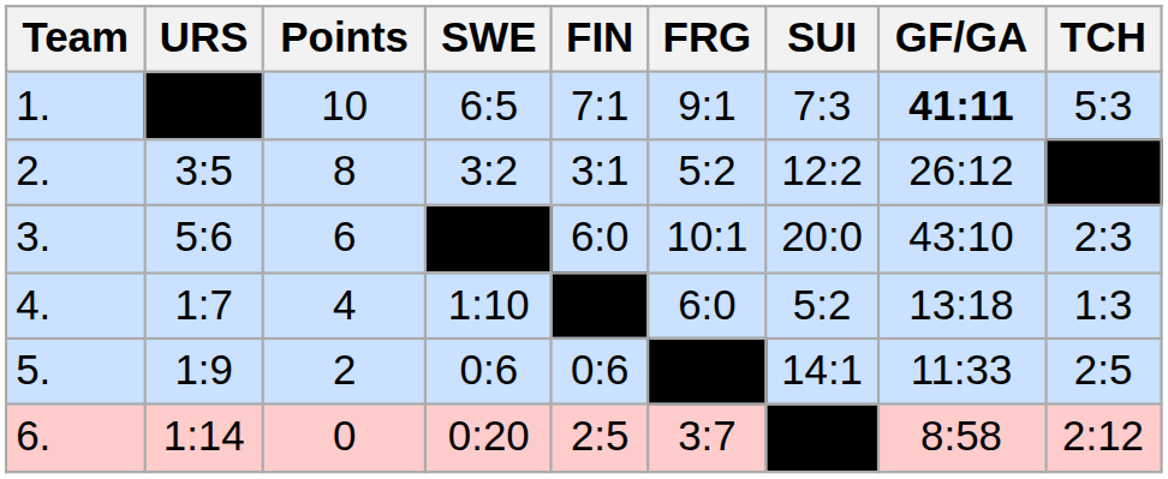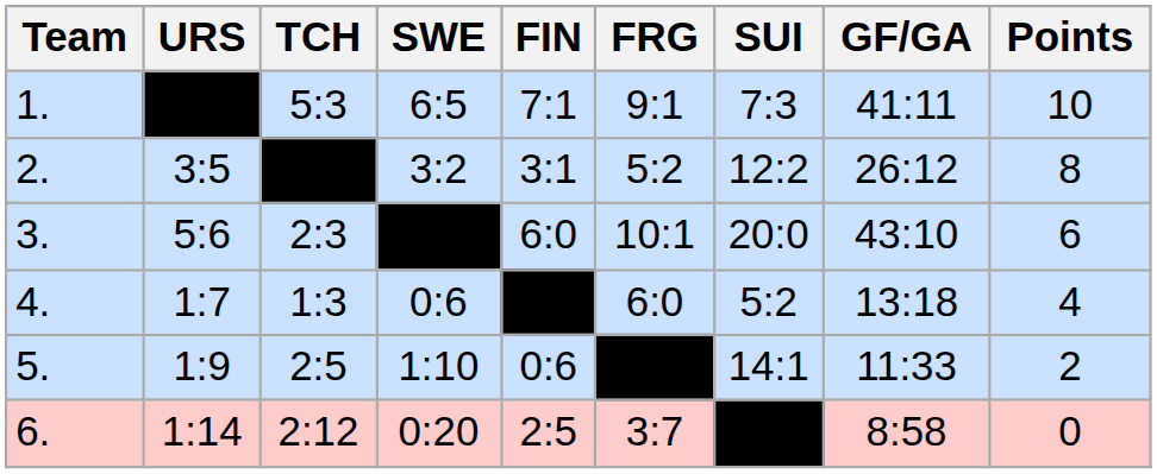columns swapped: TCH <-> Points
1. | GF/GA: bold -> normal
4. | SWE: 1:10 -> 0:6
5. | SWE: 0:6 -> 1:10
